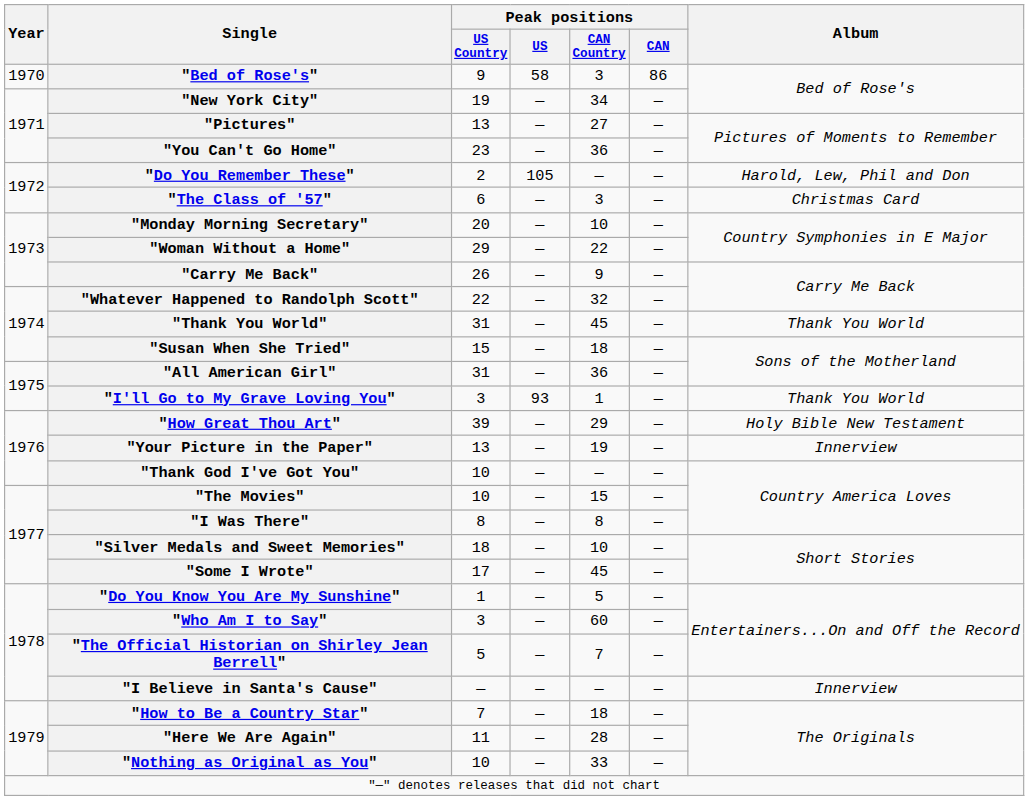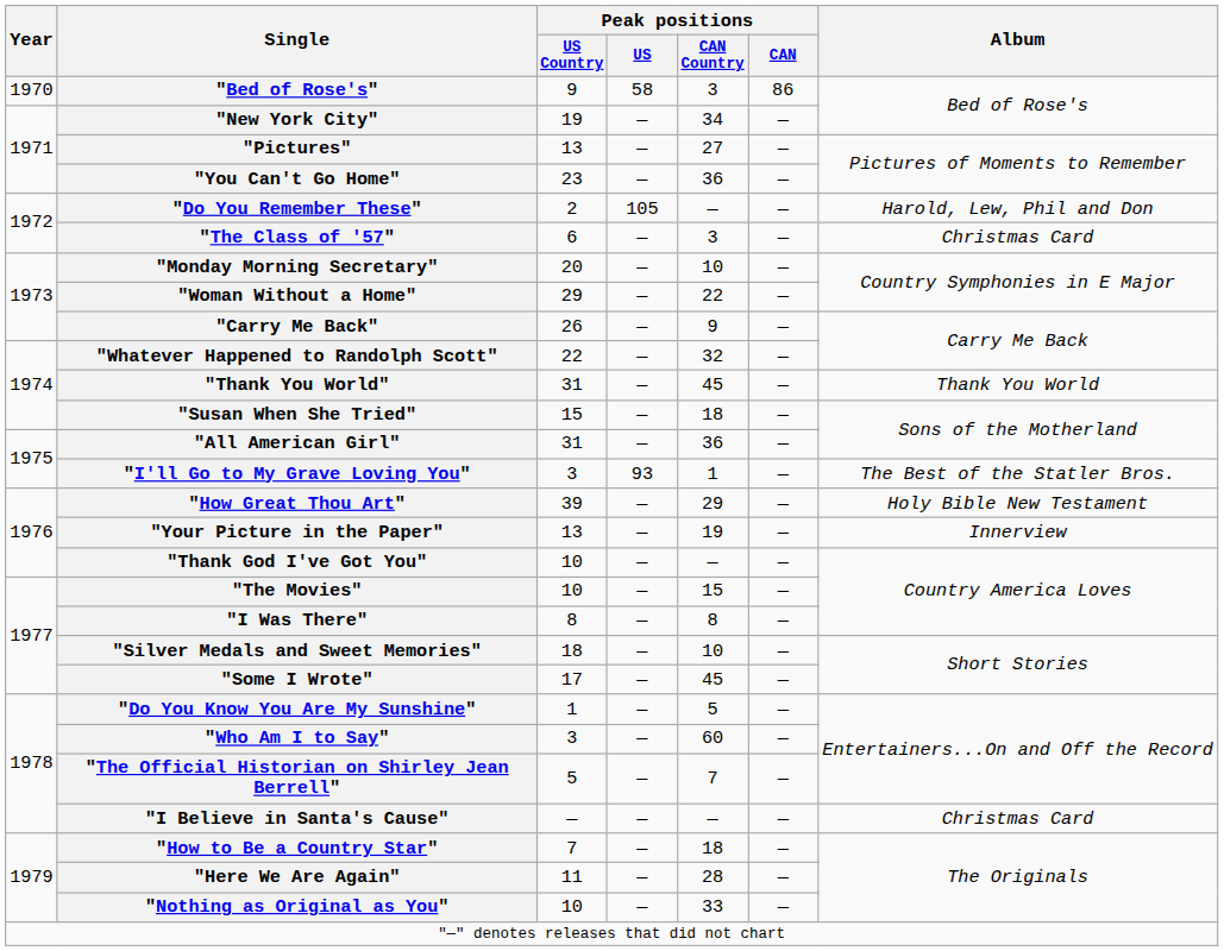"I'll Go to My Grave Loving You" | Album: Thank You World -> The Best of the Statler Bros.
"I Believe in Santa's Cause" | Album: Innerview -> Christmas Card
